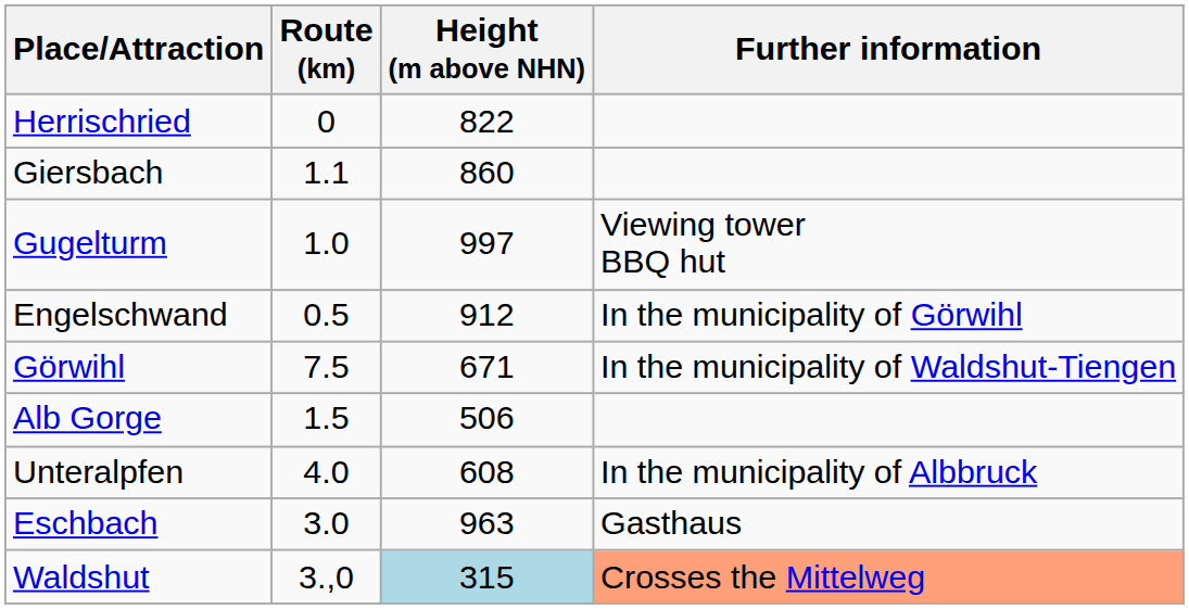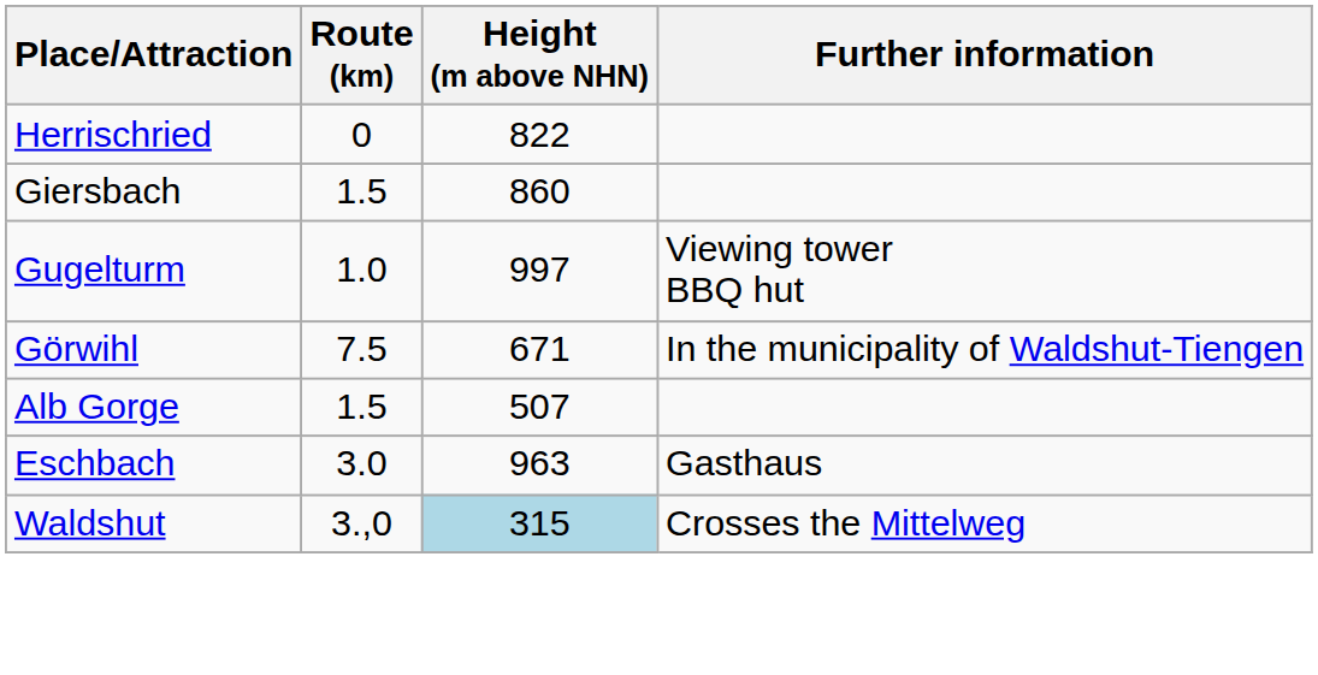Giersbach | Route (km): 1.1 -> 1.5
- row: Engelschwand | 0.5 | 912 | In the municipality of Görwihl
Alb Gorge | Height (m above NHN): 506 -> 507
- row: Unteralpfen | 4.0 | 608 | In the municipality of Albbruck
Waldshut | Further information: lightsalmon background -> no background
